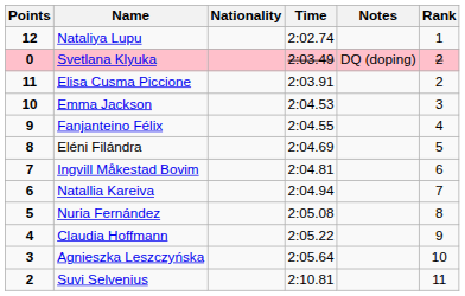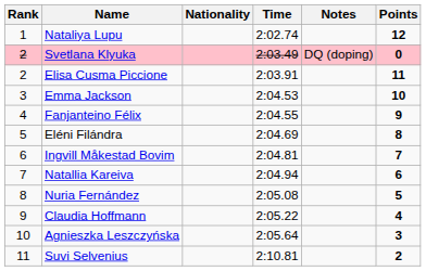columns swapped: Rank <-> Points
